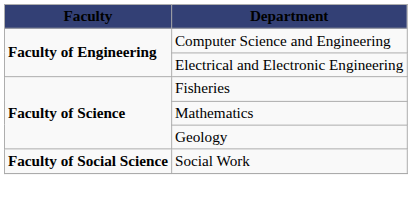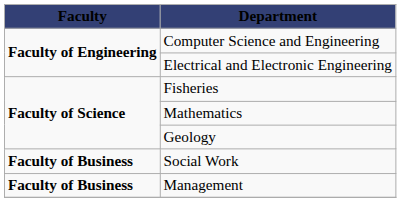Social Work | Faculty: Faculty of Social Science -> Faculty of Business
+ row: Faculty of Business | Management
